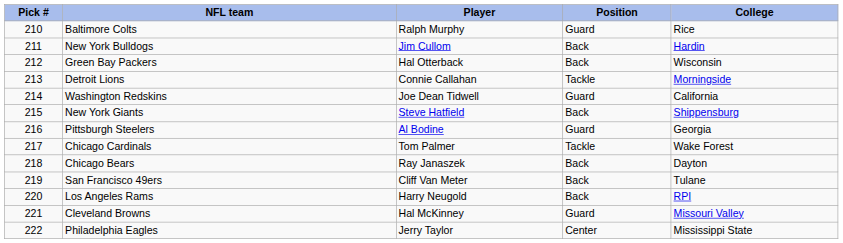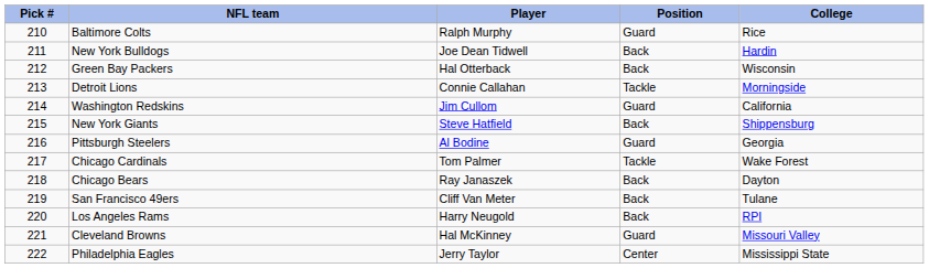New York Bulldogs | Player: Jim Cullom -> Joe Dean Tidwell
Washington Redskins | Player: Joe Dean Tidwell -> Jim Cullom
